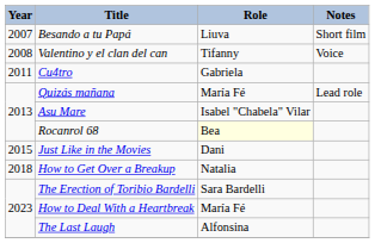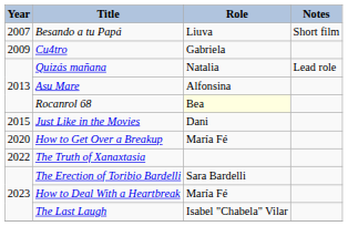- row: 2008 | Valentino y el clan del can | Tifanny | Voice
Cu4tro | Year: 2011 -> 2009
Quizás mañana | Role: María Fé -> Natalia
Asu Mare | Role: Isabel "Chabela" Vilar -> Alfonsina
How to Get Over a Breakup | Year: 2018 -> 2020
How to Get Over a Breakup | Role: Natalia -> María Fé
+ row: 2022 | The Truth of Xanaxtasia
The Last Laugh | Role: Alfonsina -> Isabel "Chabela" Vilar
